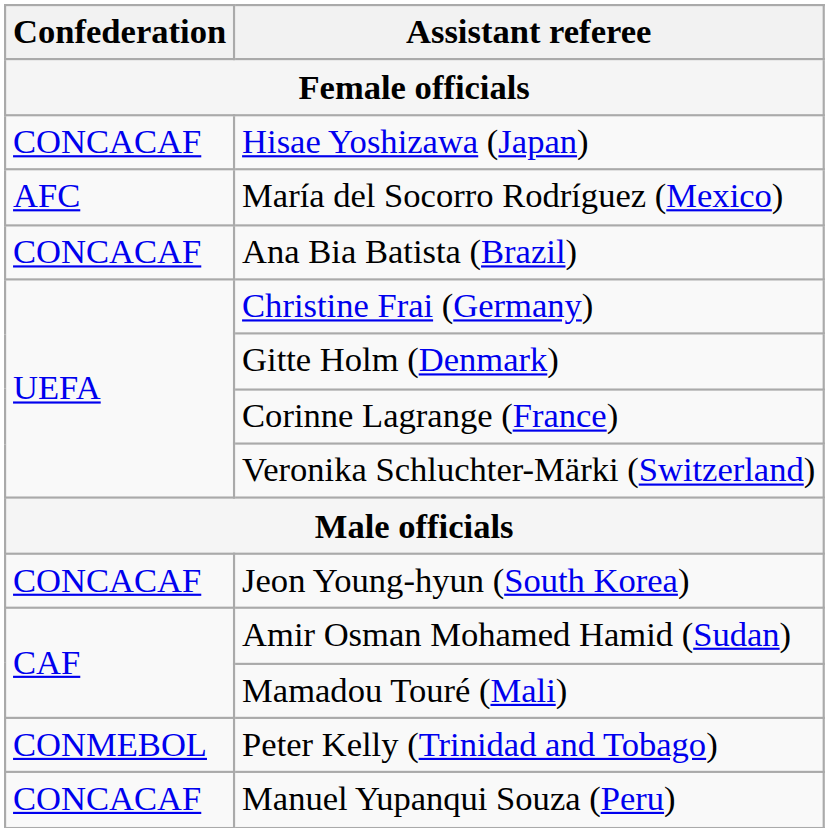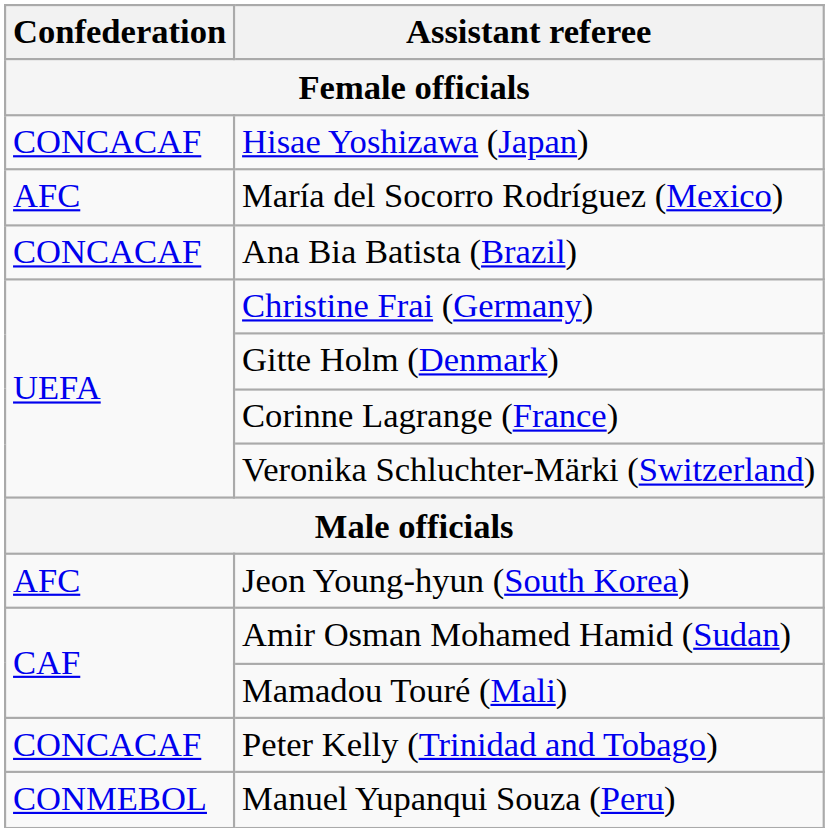Jeon Young-hyun (South Korea) | Confederation: CONCACAF -> AFC
Peter Kelly (Trinidad and Tobago) | Confederation: CONMEBOL -> CONCACAF
Manuel Yupanqui Souza (Peru) | Confederation: CONCACAF -> CONMEBOL
